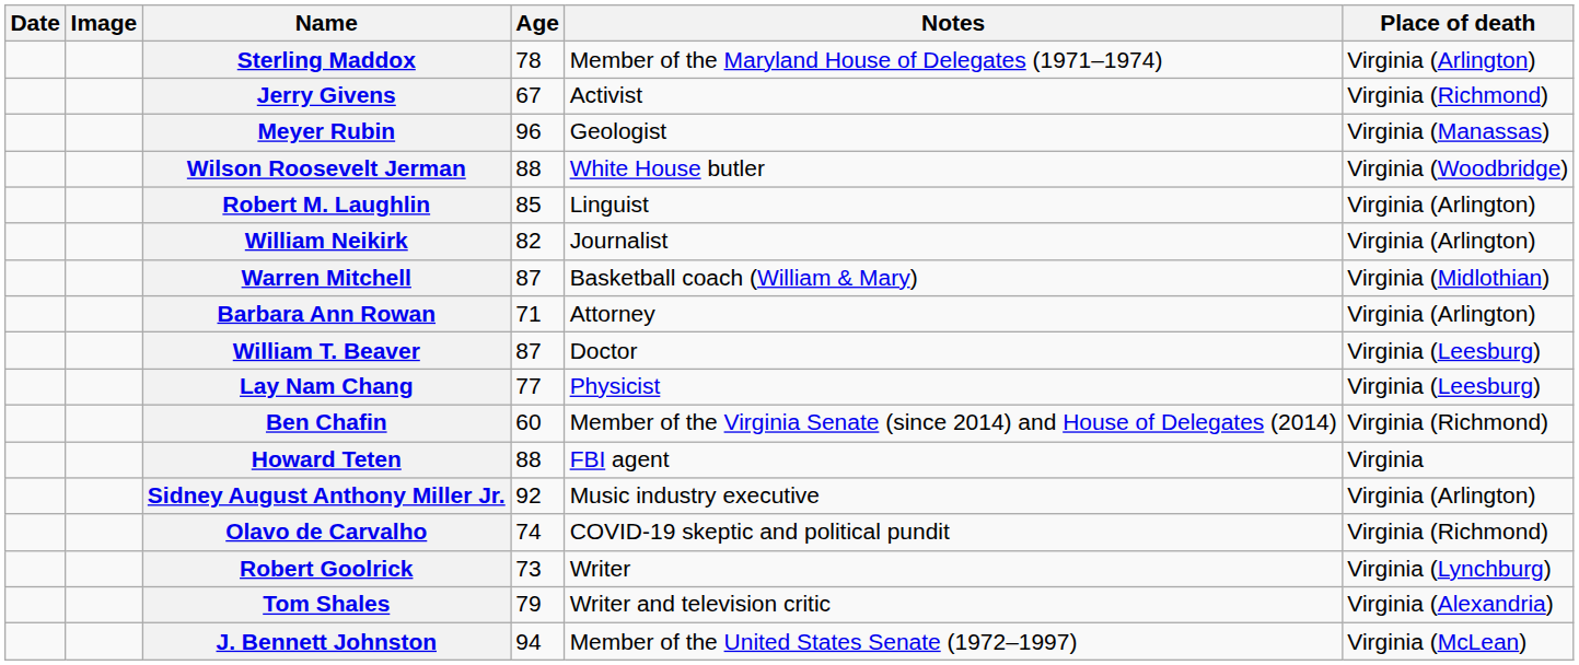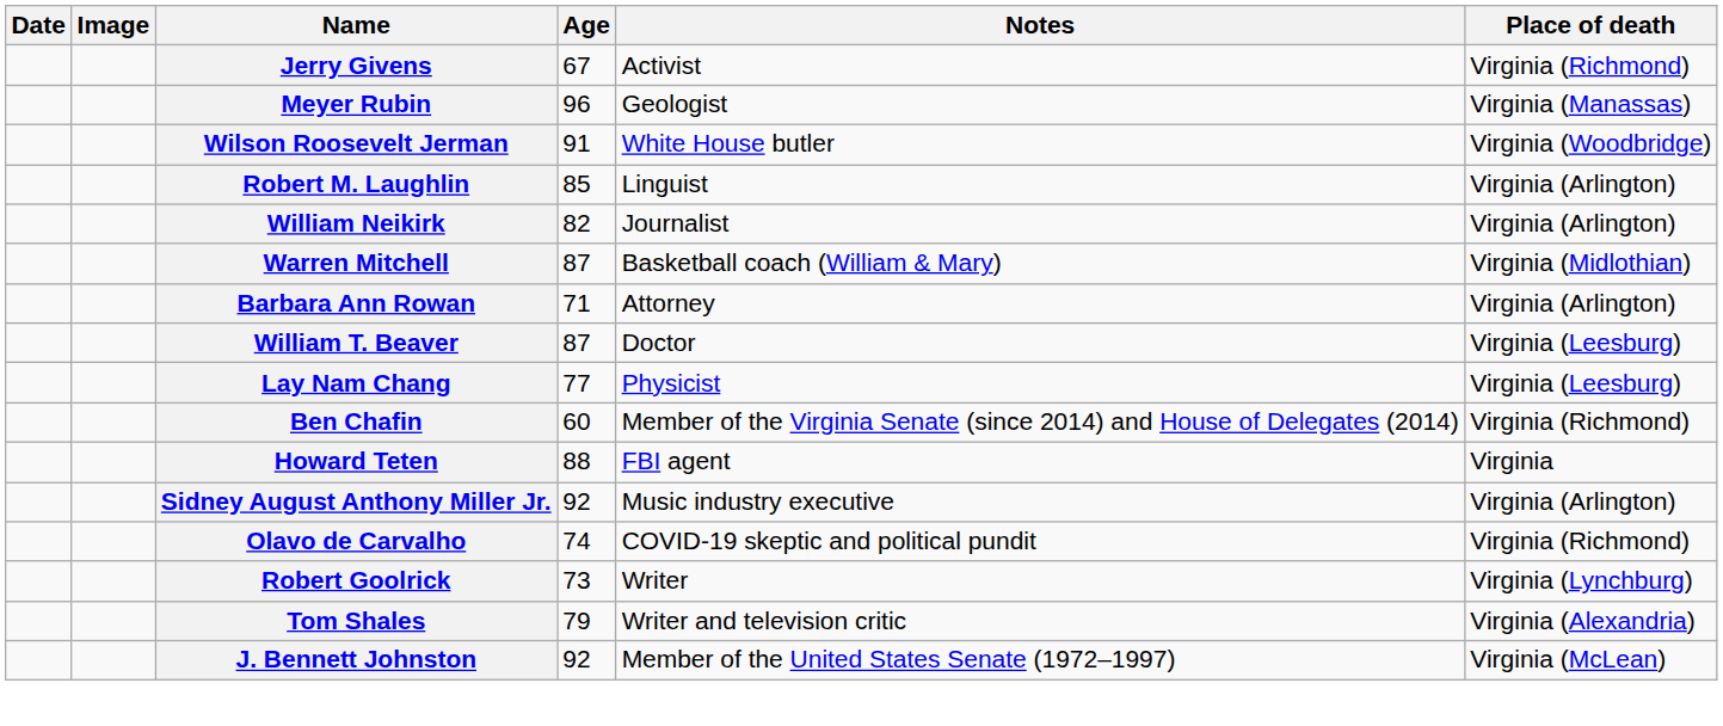- row: Sterling Maddox | 78 | Member of the Maryland House of Delegates (1971–1974) | Virginia (Arlington)
Wilson Roosevelt Jerman | Age: 88 -> 91
J. Bennett Johnston | Age: 94 -> 92
